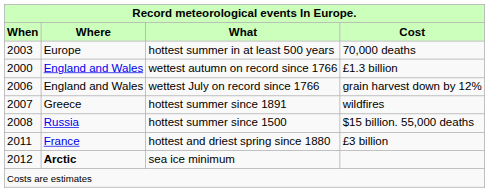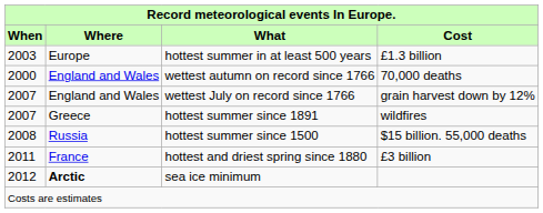hottest summer in at least 500 years | Cost: 70,000 deaths -> £1.3 billion
wettest autumn on record since 1766 | Cost: £1.3 billion -> 70,000 deaths
wettest July on record since 1766 | When: 2006 -> 2007
